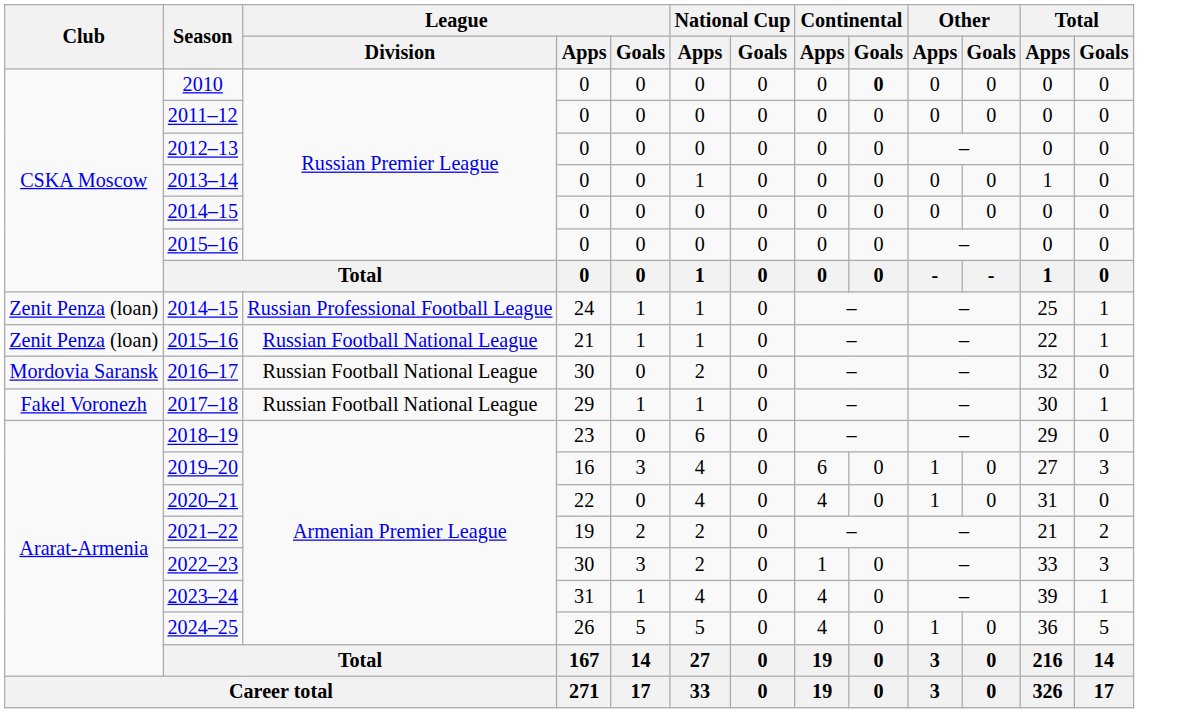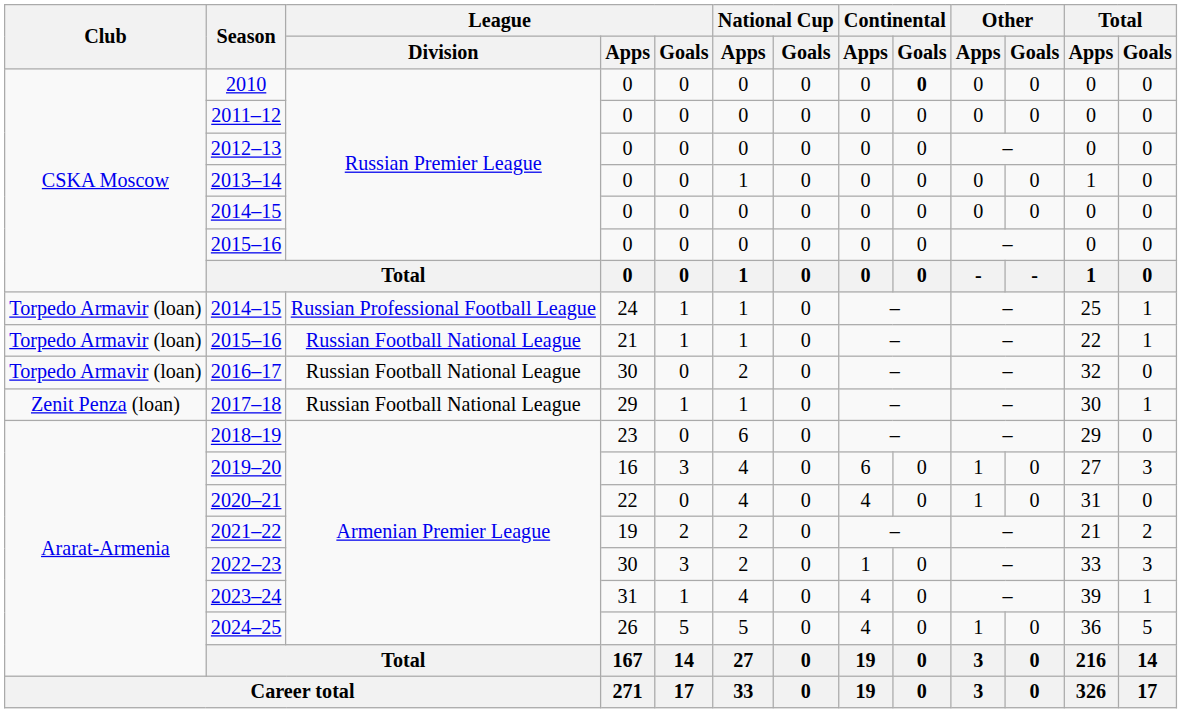2014–15 / 24 | Club: Zenit Penza (loan) -> Torpedo Armavir (loan)
2015–16 / 21 | Club: Zenit Penza (loan) -> Torpedo Armavir (loan)
2016–17 | Club: Mordovia Saransk -> Torpedo Armavir (loan)
2017–18 | Club: Fakel Voronezh -> Zenit Penza (loan)
